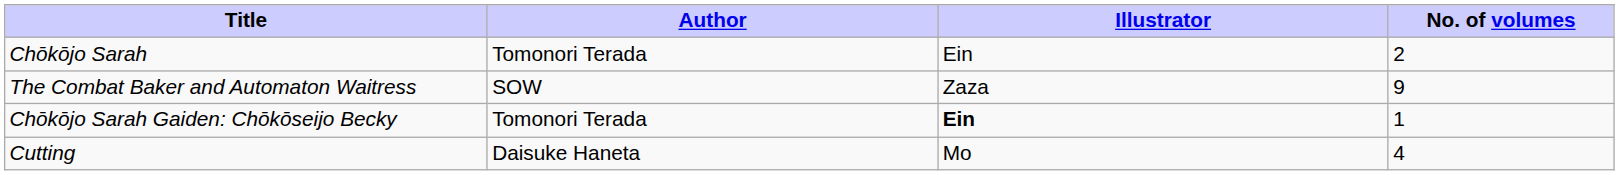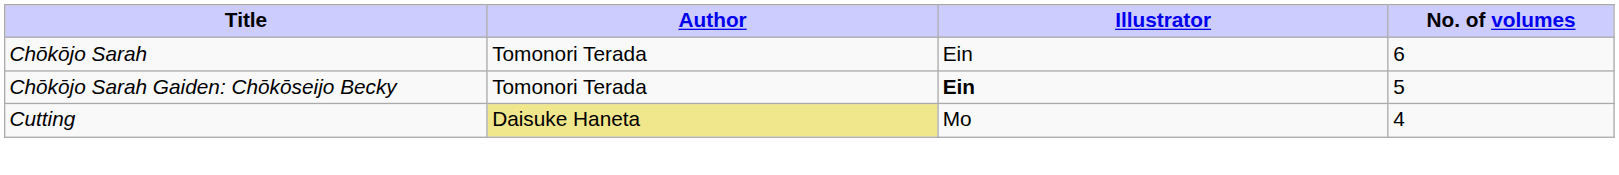Chōkōjo Sarah | No. of volumes: 2 -> 6
- row: The Combat Baker and Automaton Waitress | SOW | Zaza | 9
Chōkōjo Sarah Gaiden: Chōkōseijo Becky | No. of volumes: 1 -> 5
Cutting | Author: no background -> khaki background
